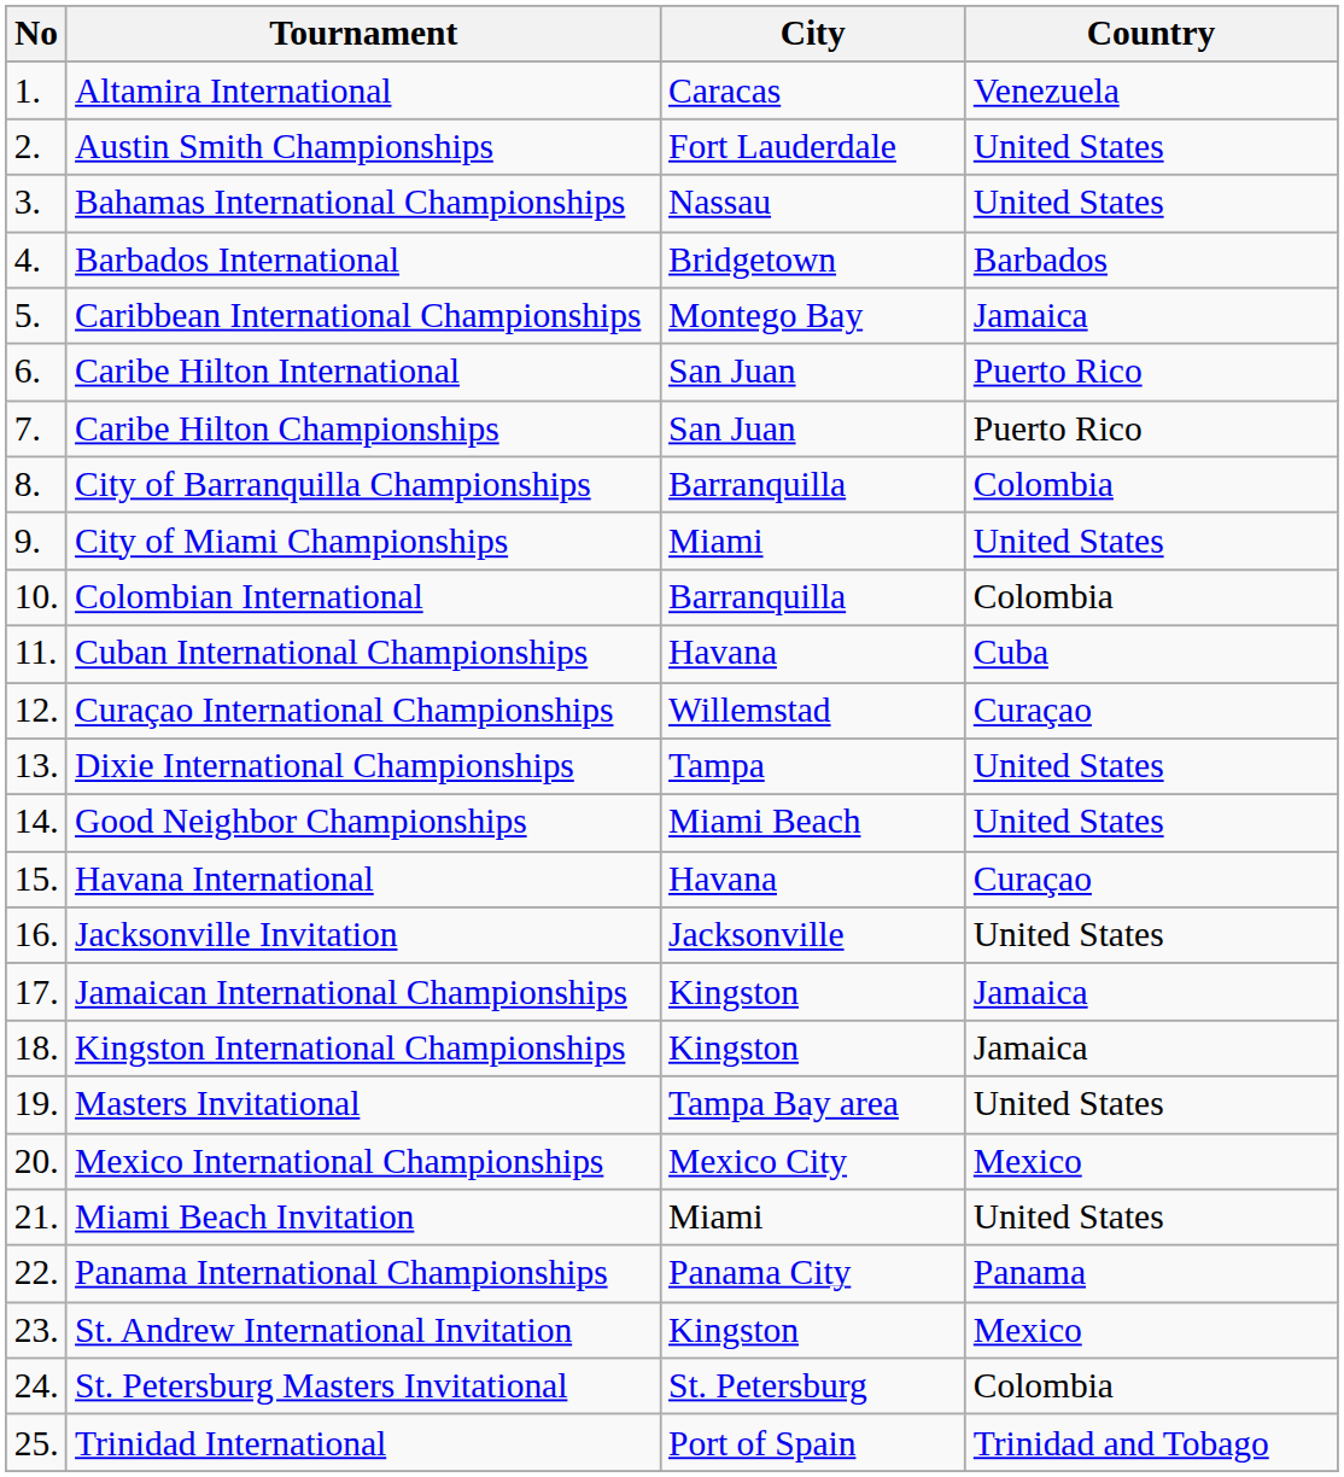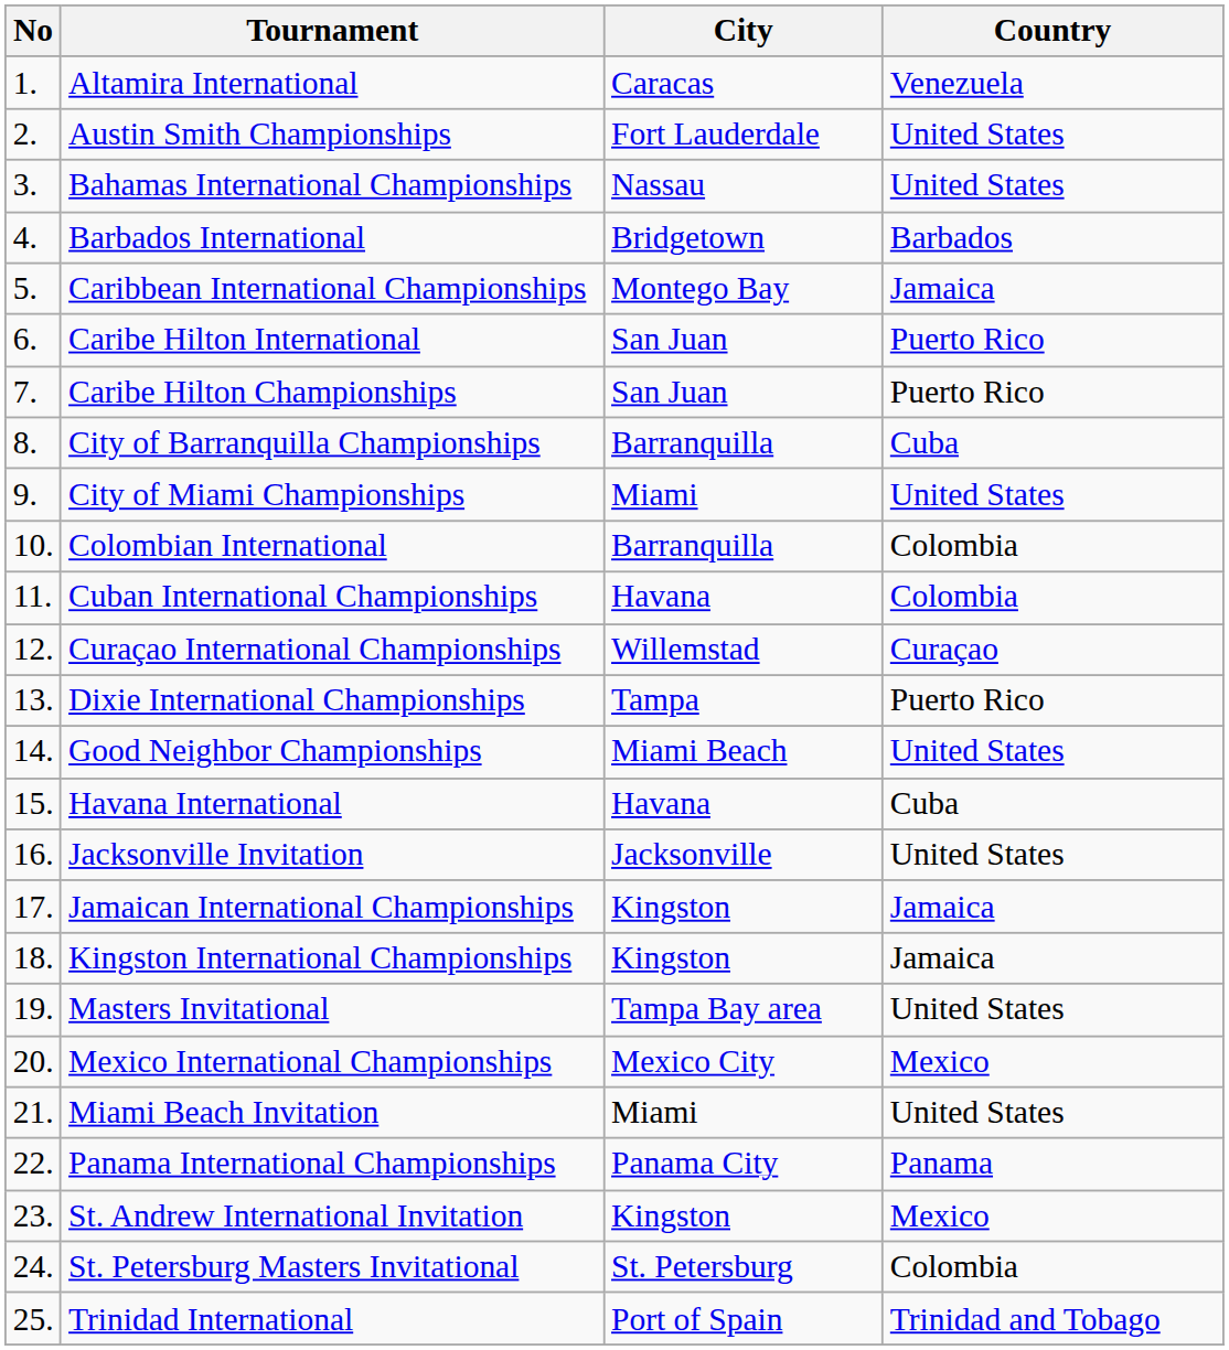City of Barranquilla Championships | Country: Colombia -> Cuba
Cuban International Championships | Country: Cuba -> Colombia
Dixie International Championships | Country: United States -> Puerto Rico
Havana International | Country: Curaçao -> Cuba
